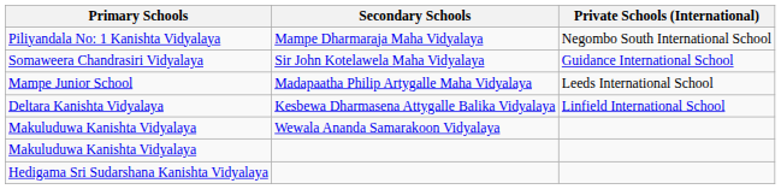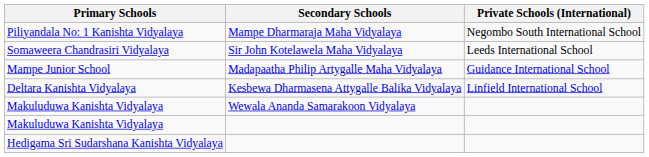Somaweera Chandrasiri Vidyalaya | Private Schools (International): Guidance International School -> Leeds International School
Mampe Junior School | Private Schools (International): Leeds International School -> Guidance International School
